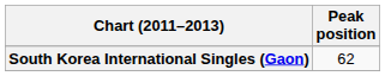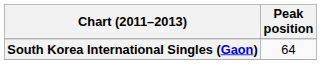South Korea International Singles (Gaon) | Peak position: 62 -> 64
